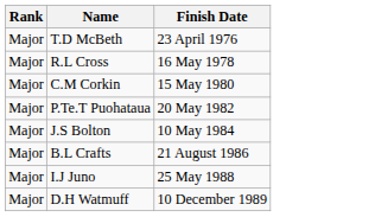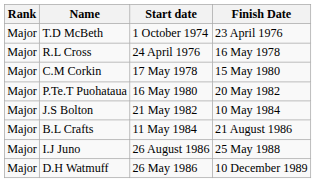+ column: Start date | 1 October 1974 | 24 April 1976 | 17 May 1978 | 16 May 1980 | 21 May 1982 | 11 May 1984 | 26 August 1986 | 26 May 1986
